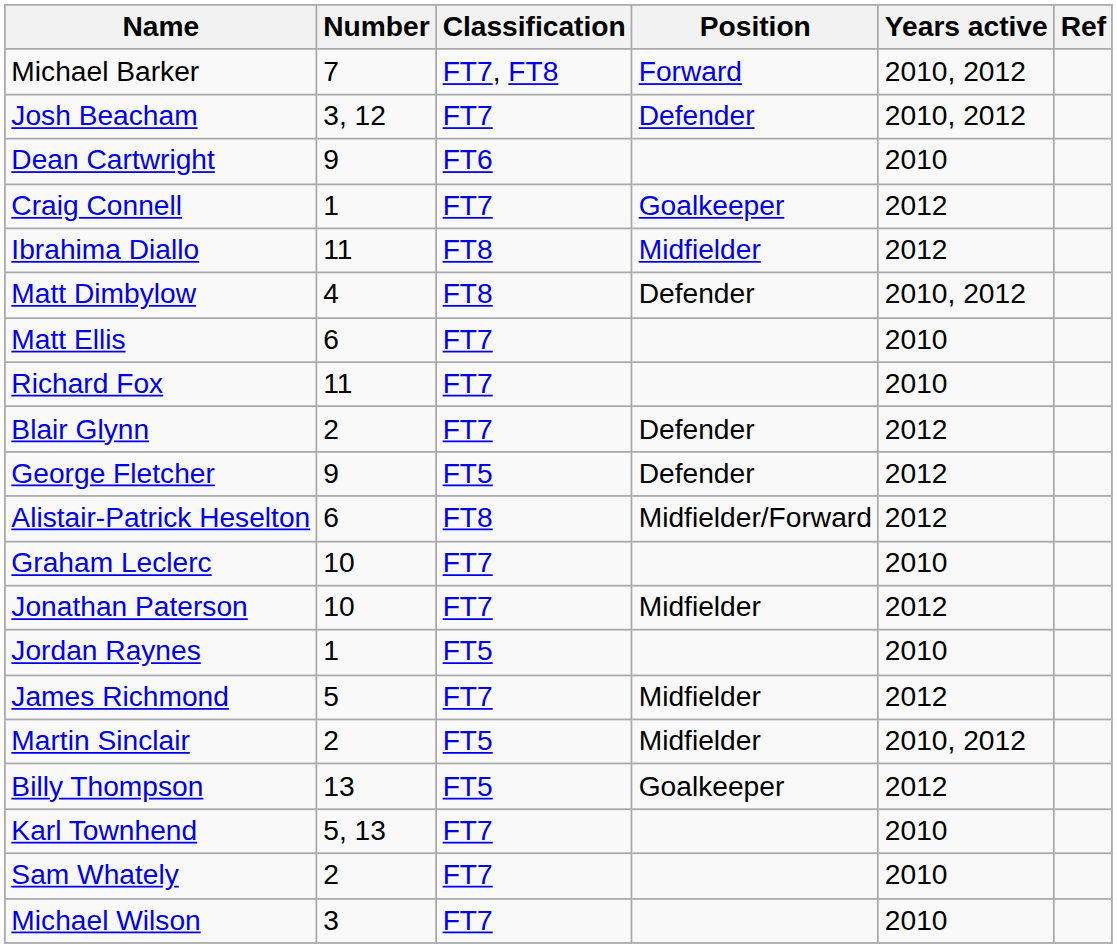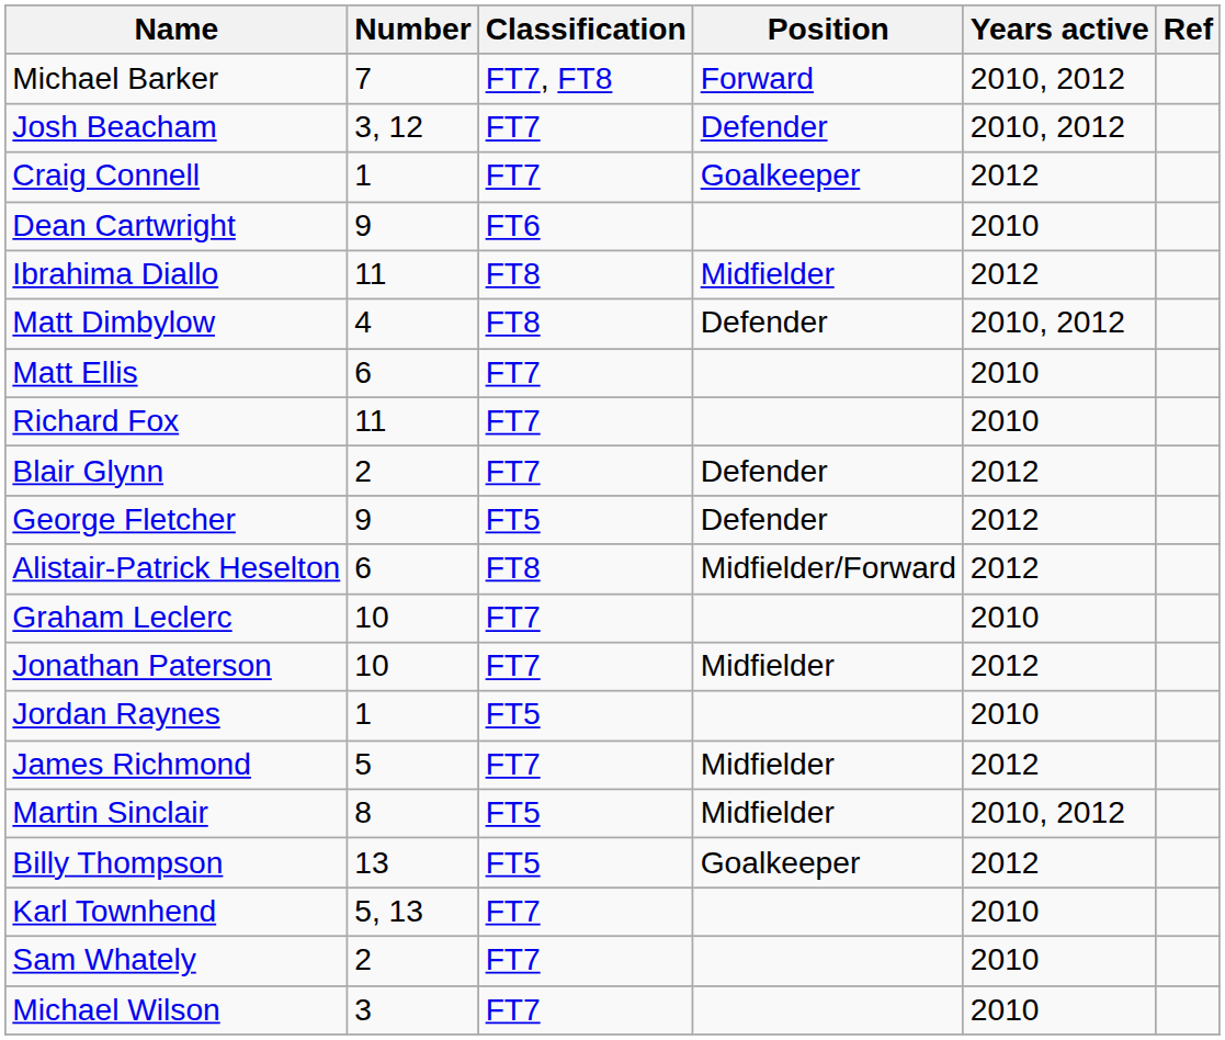rows swapped: Dean Cartwright <-> Craig Connell
Martin Sinclair | Number: 2 -> 8
